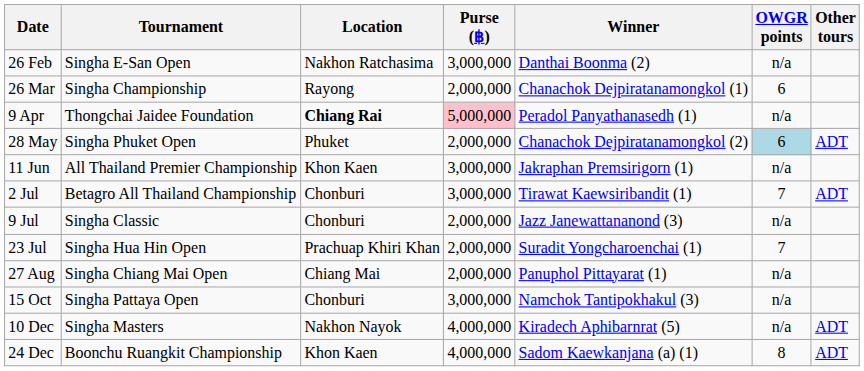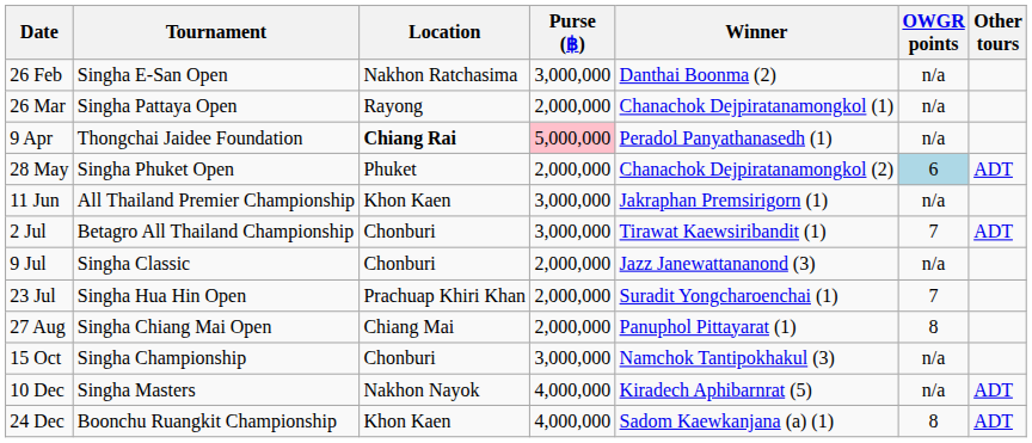26 Mar | Tournament: Singha Championship -> Singha Pattaya Open
26 Mar | OWGR points: 6 -> n/a
27 Aug | OWGR points: n/a -> 8
15 Oct | Tournament: Singha Pattaya Open -> Singha Championship
